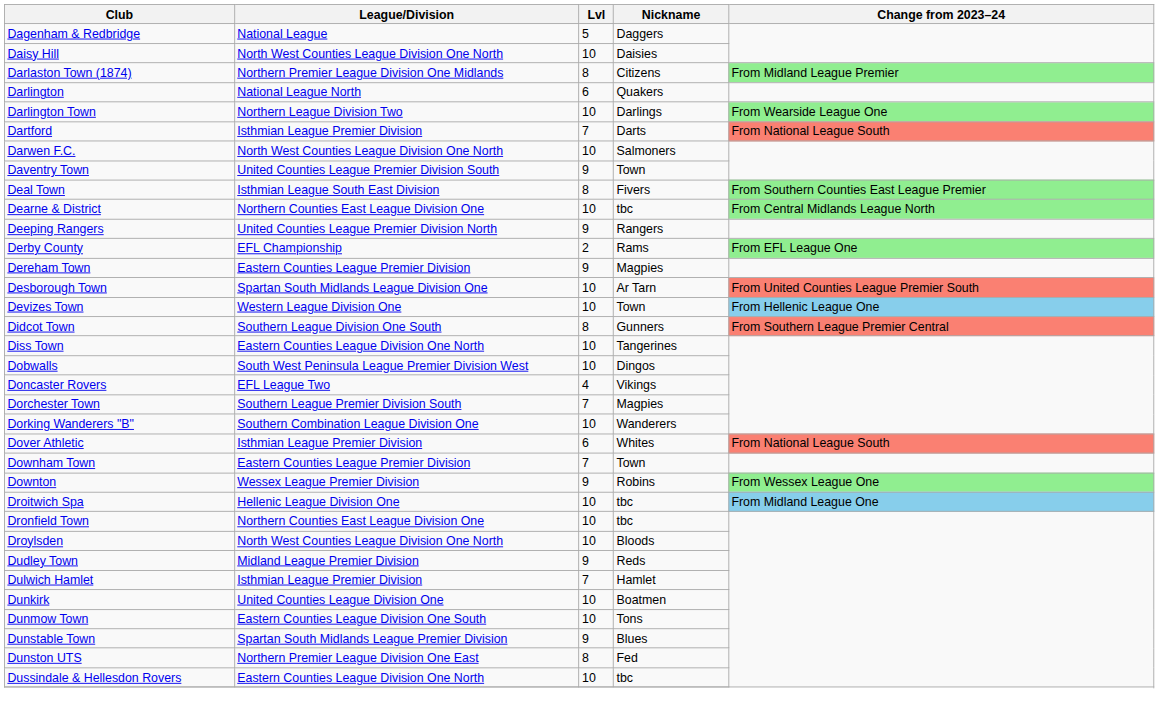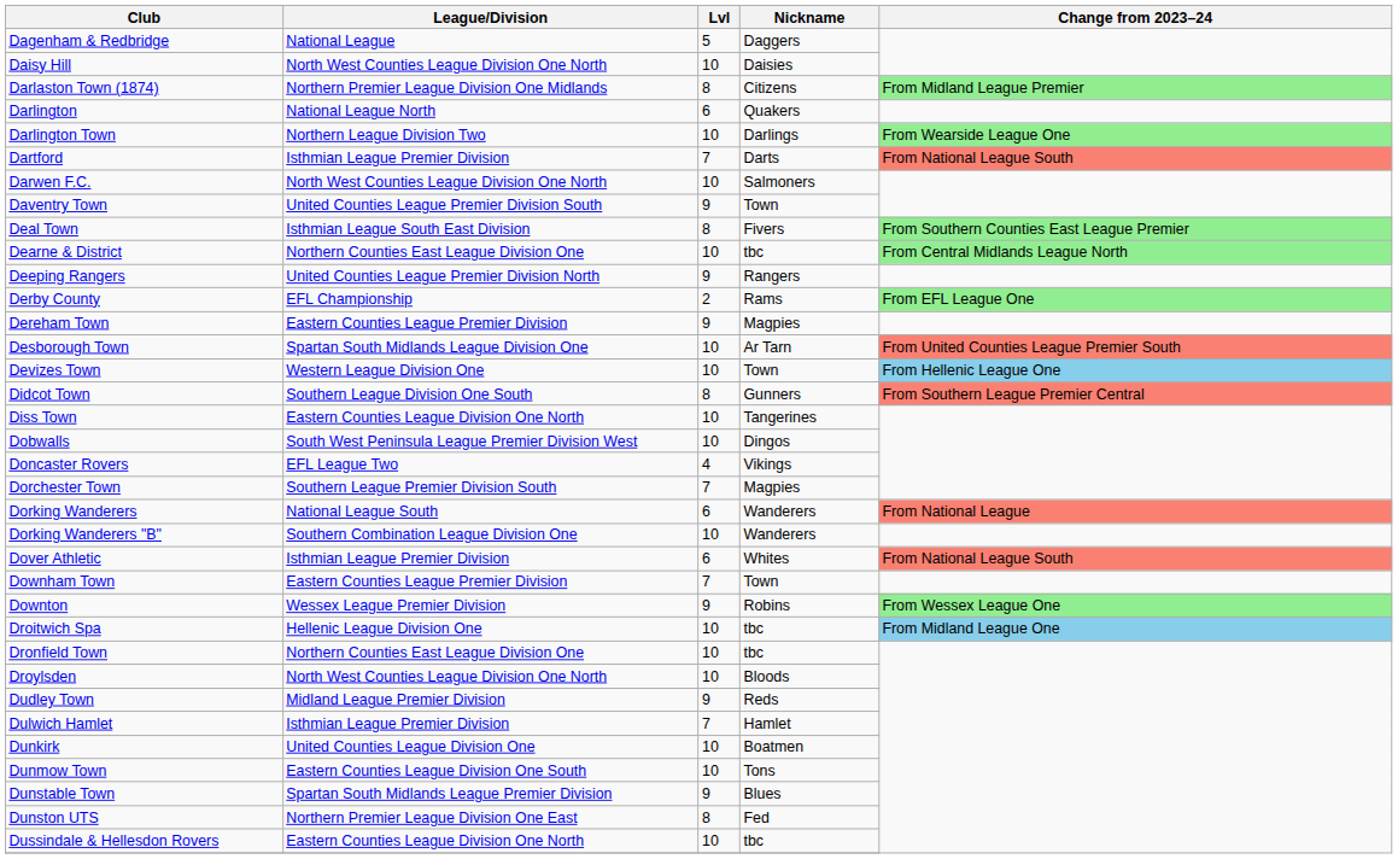+ row: Dorking Wanderers | National League South | 6 | Wanderers | From National League
